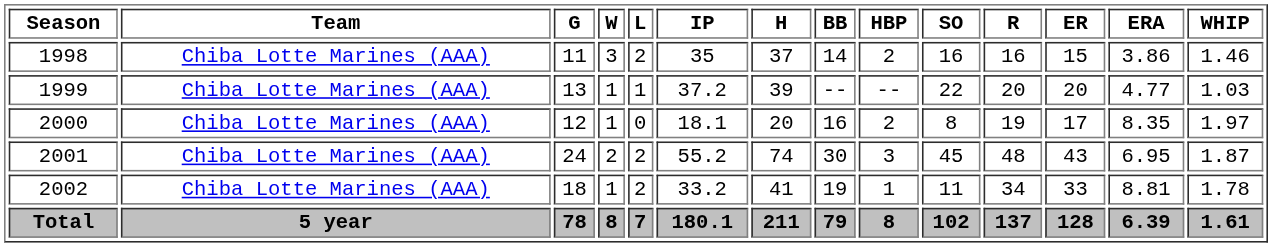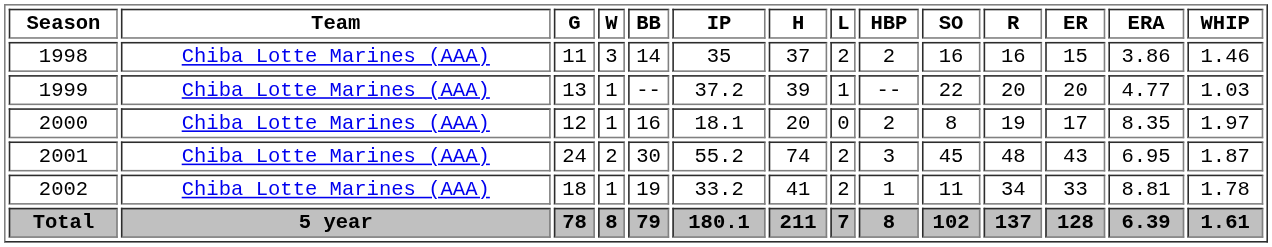columns swapped: L <-> BB
